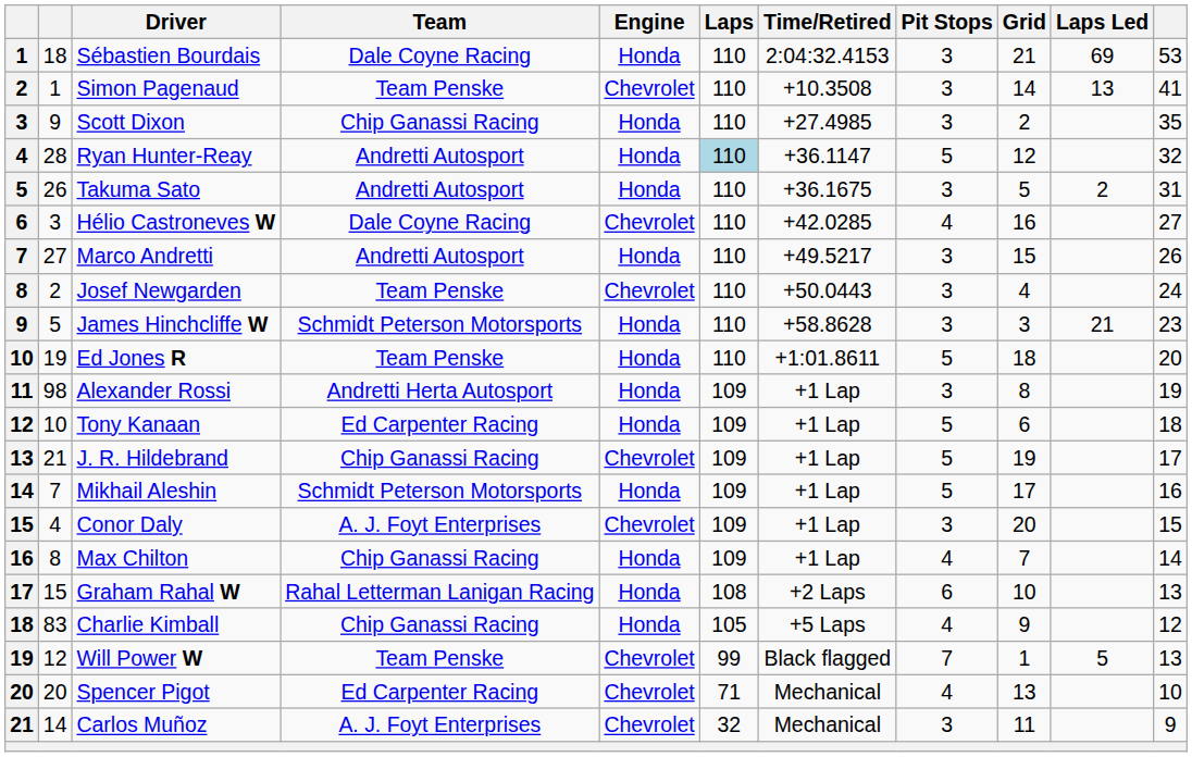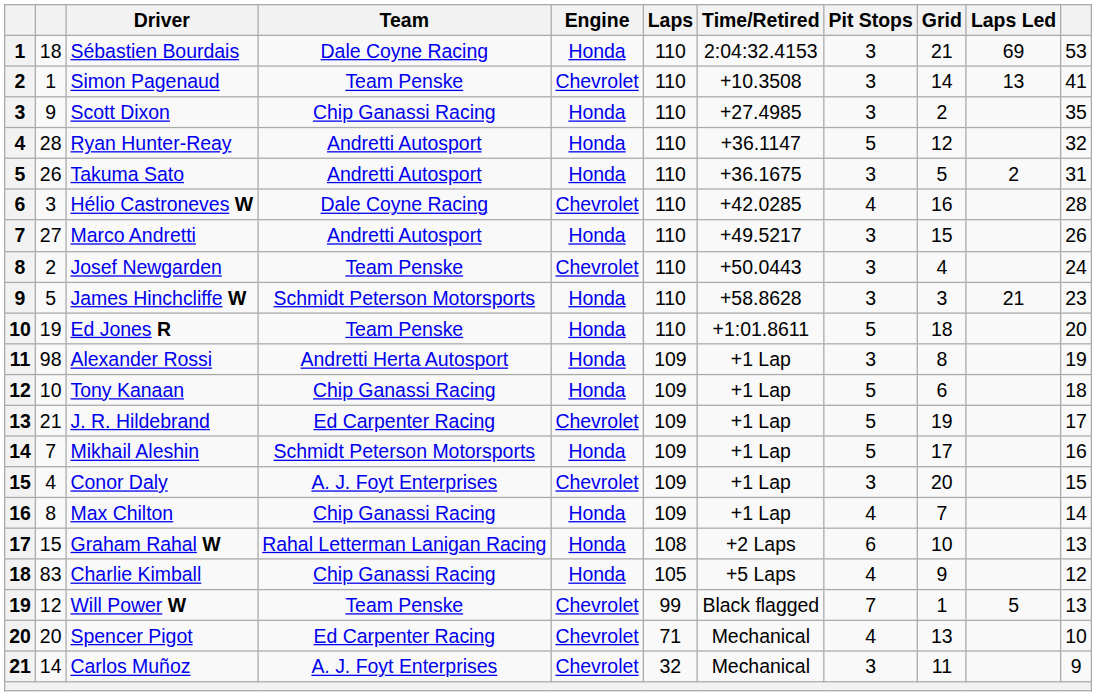Ryan Hunter-Reay | Laps: lightblue background -> no background
Hélio Castroneves W | column 11: 27 -> 28
Tony Kanaan | Team: Ed Carpenter Racing -> Chip Ganassi Racing
J. R. Hildebrand | Team: Chip Ganassi Racing -> Ed Carpenter Racing
